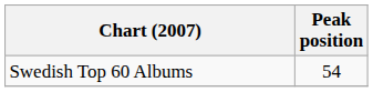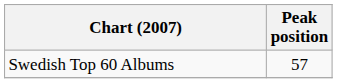Swedish Top 60 Albums | Peak position: 54 -> 57
